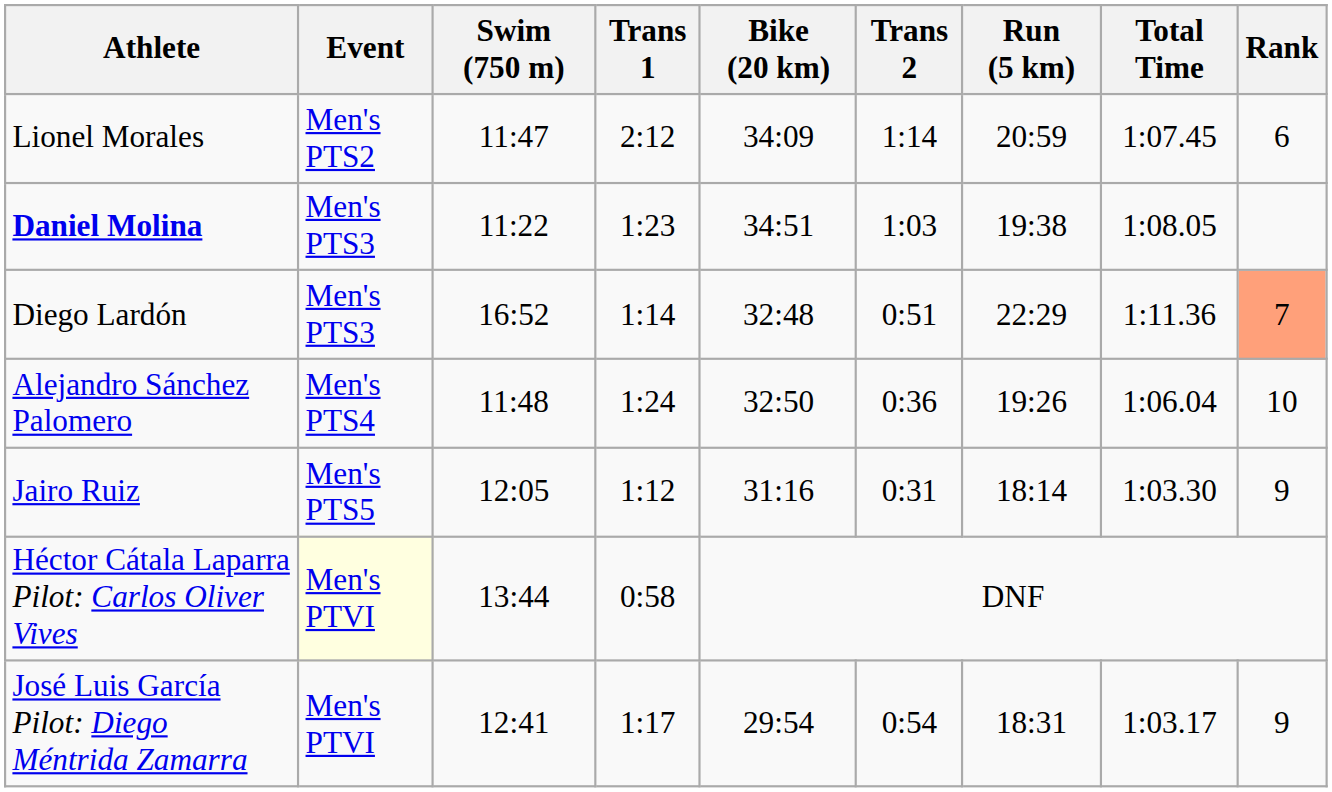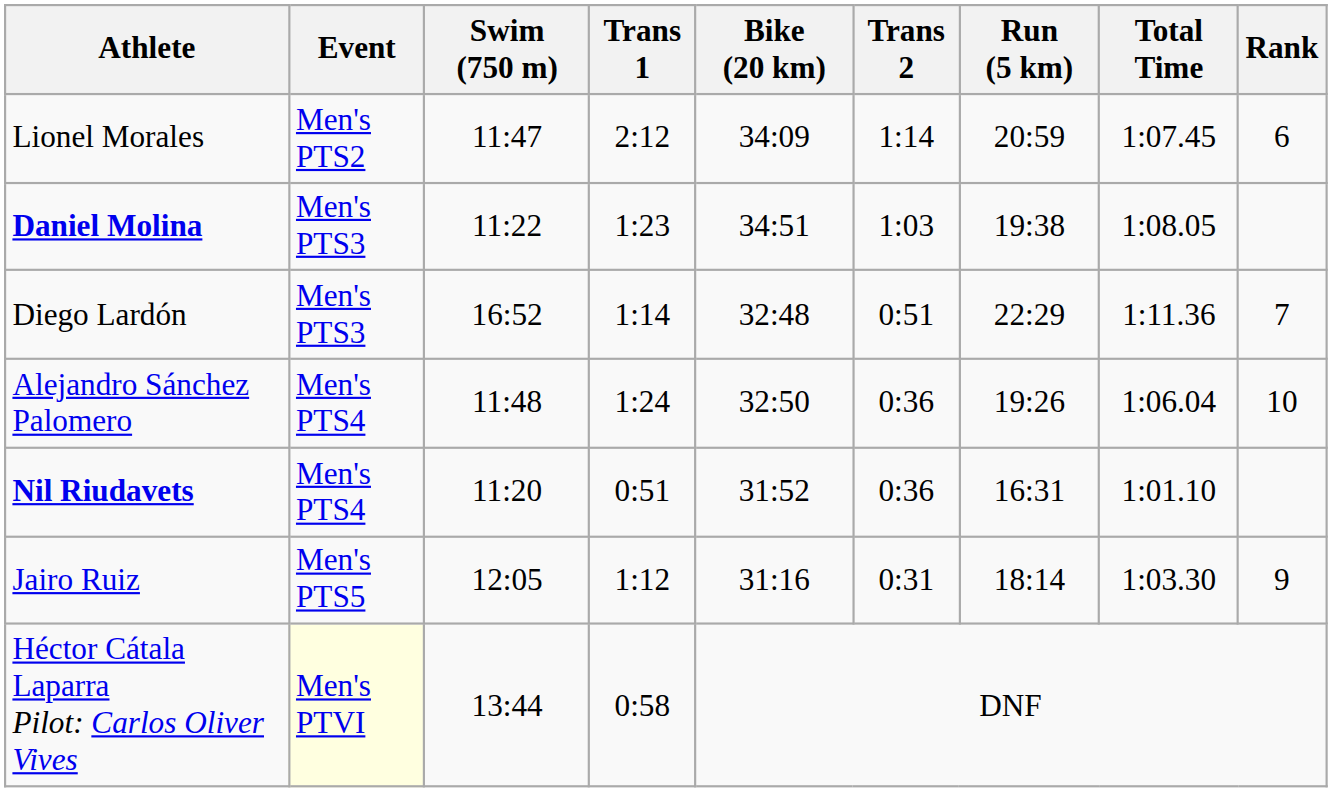Diego Lardón | Rank: lightsalmon background -> no background
+ row: Nil Riudavets | Men's PTS4 | 11:20 | 0:51 | 31:52 | 0:36 | 16:31 | 1:01.10
- row: José Luis García Pilot: Diego Méntrida Zamarra | Men's PTVI | 12:41 | 1:17 | 29:54 | 0:54 | 18:31 | 1:03.17 | 9
